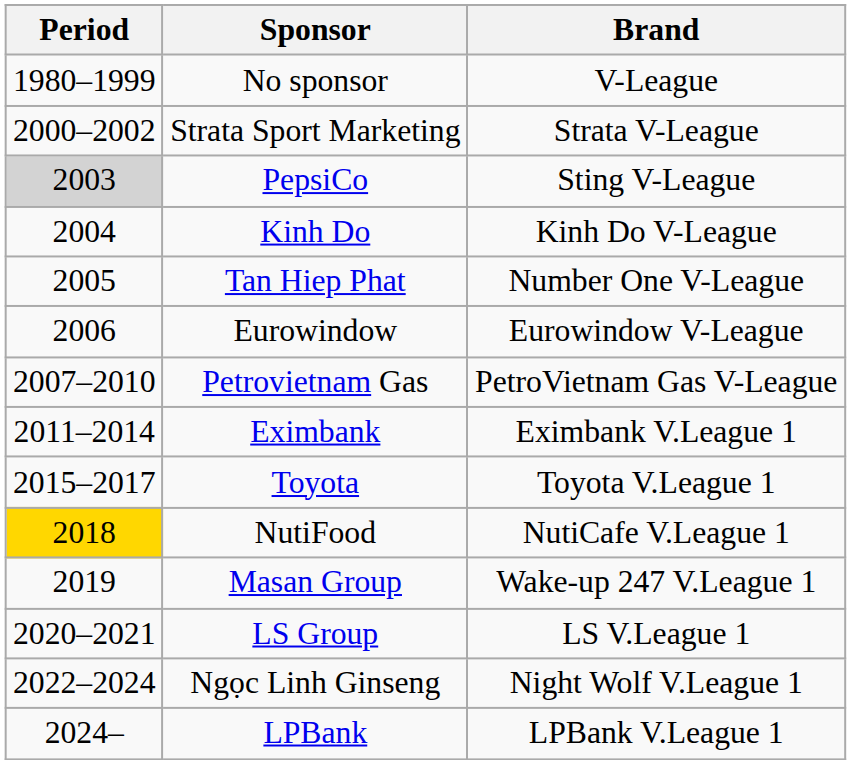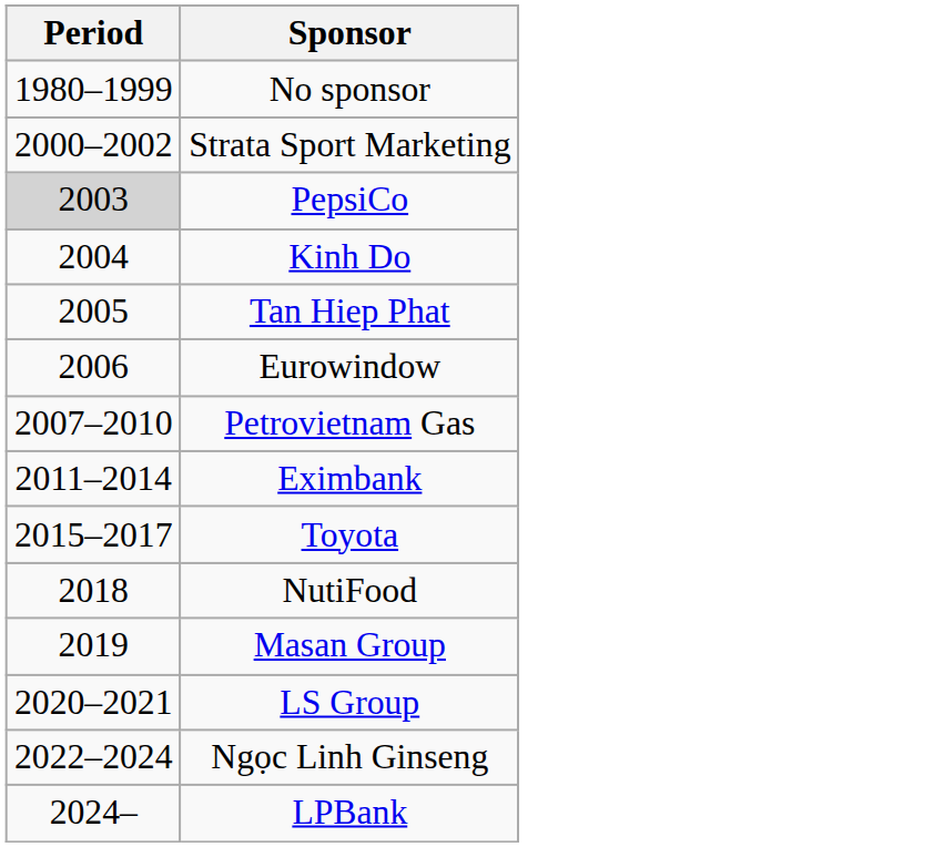- column: Brand | V-League | Strata V-League | Sting V-League | Kinh Do V-League | Number One V-League | Eurowindow V-League | PetroVietnam Gas V-League | Eximbank V.League 1 | Toyota V.League 1 | NutiCafe V.League 1 | Wake-up 247 V.League 1 | LS V.League 1 | Night Wolf V.League 1 | LPBank V.League 1
NutiFood | Period: gold background -> no background
